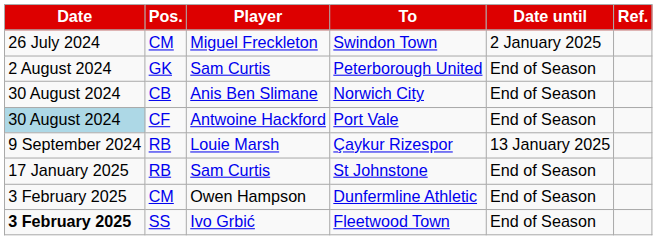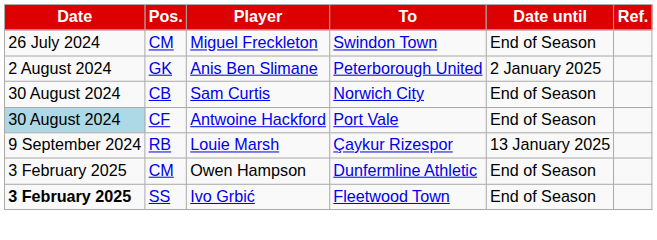Swindon Town | Date until: 2 January 2025 -> End of Season
Peterborough United | Player: Sam Curtis -> Anis Ben Slimane
Peterborough United | Date until: End of Season -> 2 January 2025
Norwich City | Player: Anis Ben Slimane -> Sam Curtis
- row: 17 January 2025 | RB | Sam Curtis | St Johnstone | End of Season
